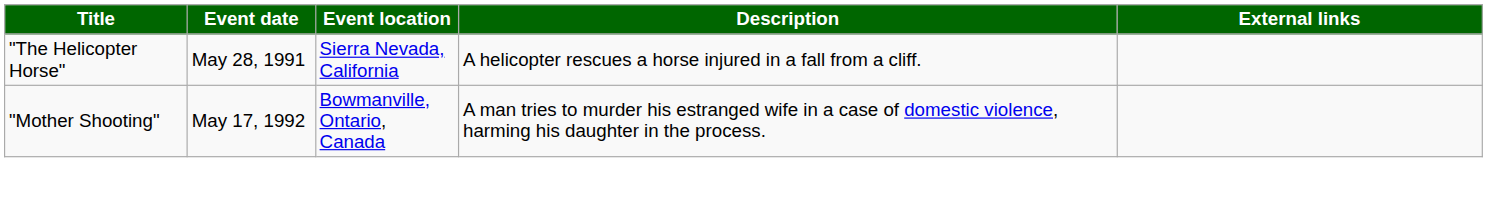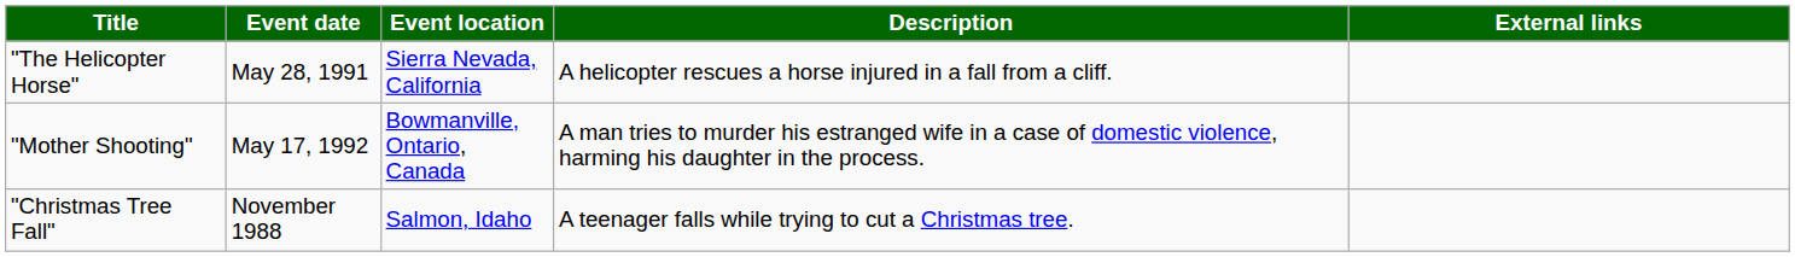+ row: "Christmas Tree Fall" | November 1988 | Salmon, Idaho | A teenager falls while trying to cut a Christmas tree.
